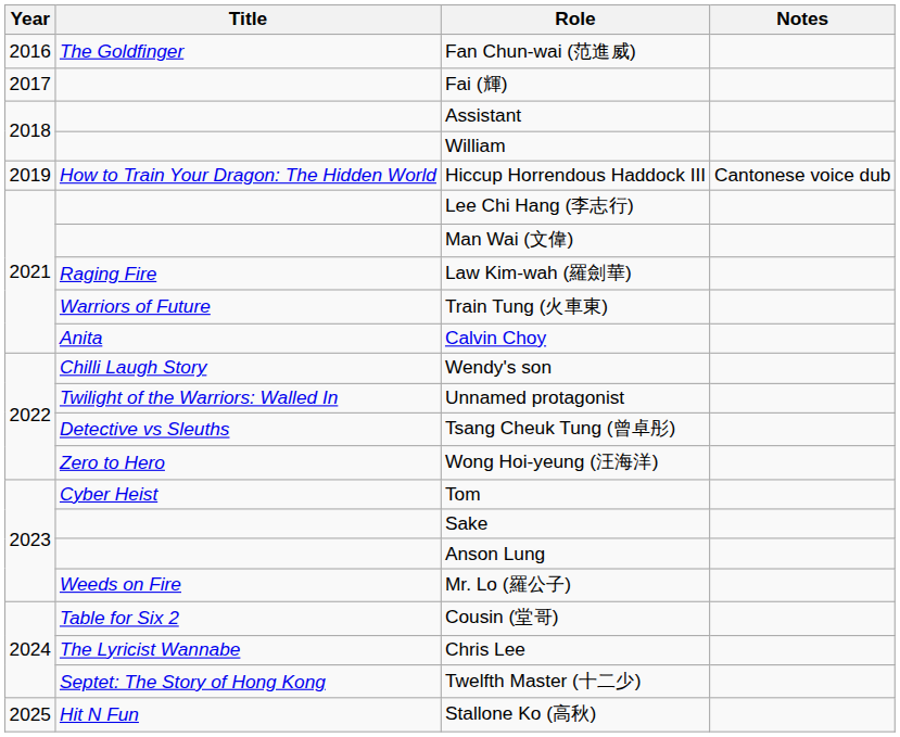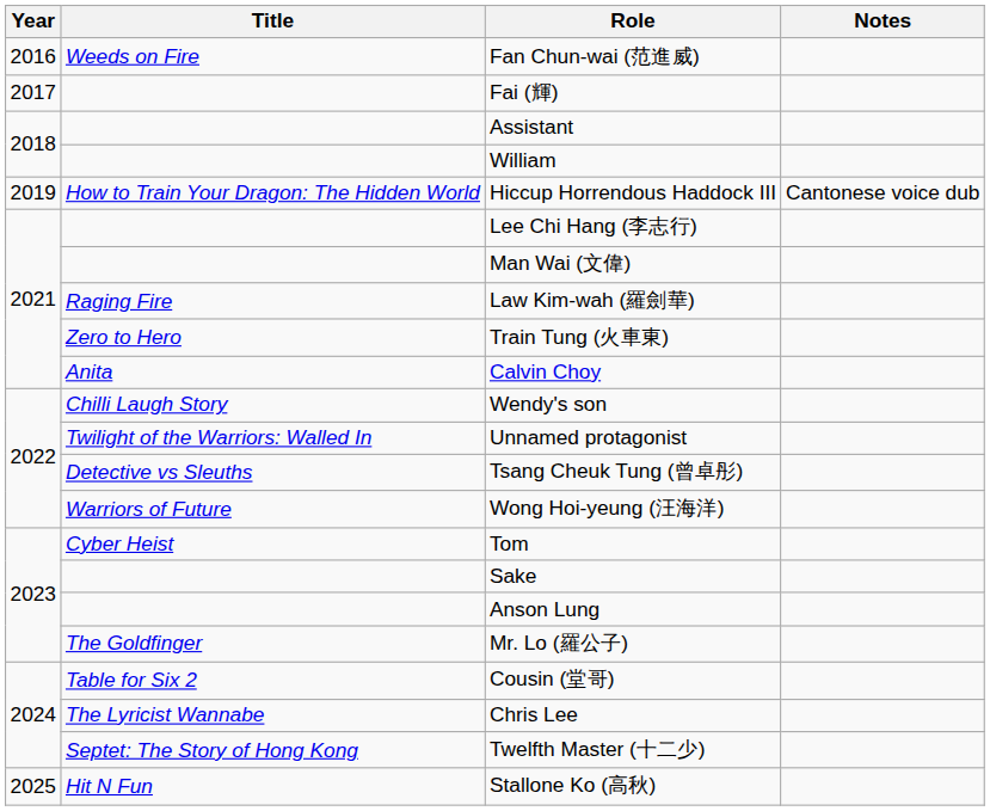Fan Chun-wai (范進威) | Title: The Goldfinger -> Weeds on Fire
Train Tung (火車東) | Title: Warriors of Future -> Zero to Hero
Wong Hoi-yeung (汪海洋) | Title: Zero to Hero -> Warriors of Future
Mr. Lo (羅公子) | Title: Weeds on Fire -> The Goldfinger
